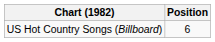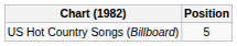US Hot Country Songs (Billboard) | Position: 6 -> 5
